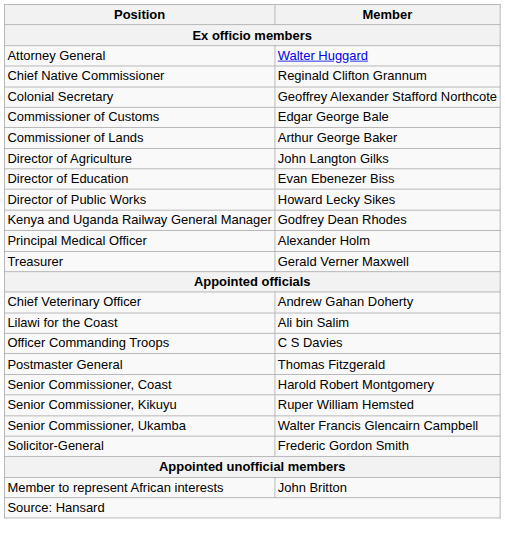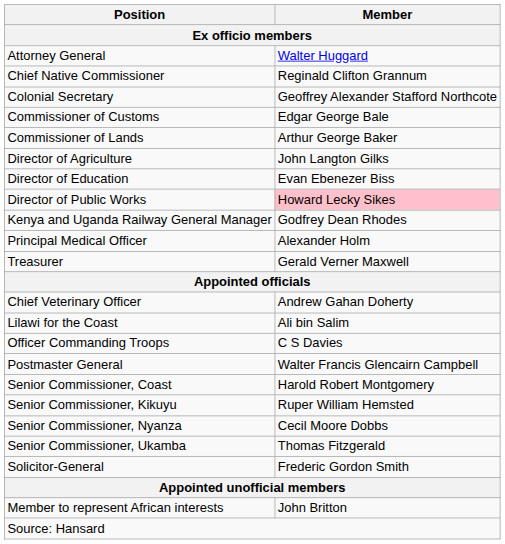Director of Public Works | Member: no background -> pink background
Postmaster General | Member: Thomas Fitzgerald -> Walter Francis Glencairn Campbell
+ row: Senior Commissioner, Nyanza | Cecil Moore Dobbs
Senior Commissioner, Ukamba | Member: Walter Francis Glencairn Campbell -> Thomas Fitzgerald
